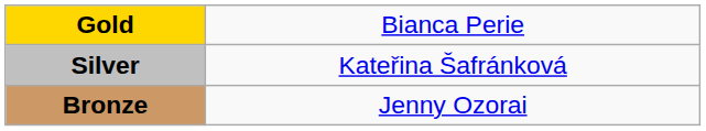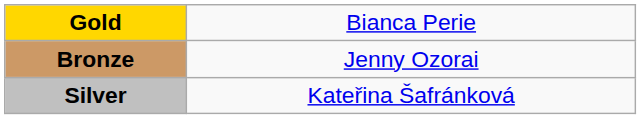rows swapped: Silver <-> Bronze
